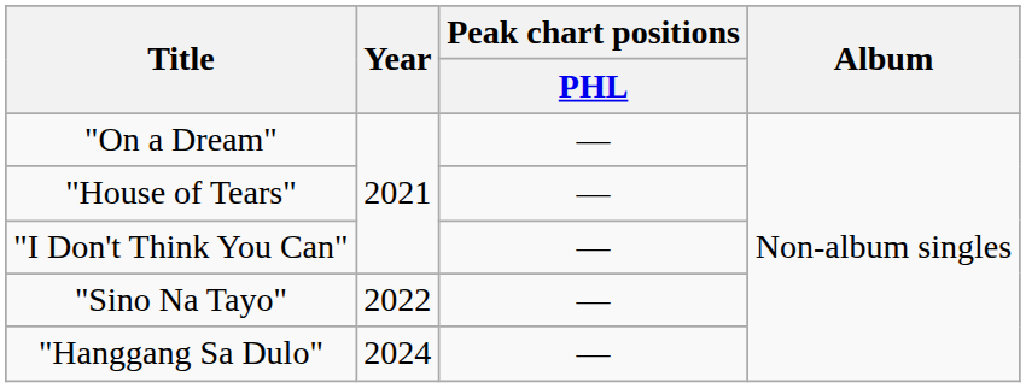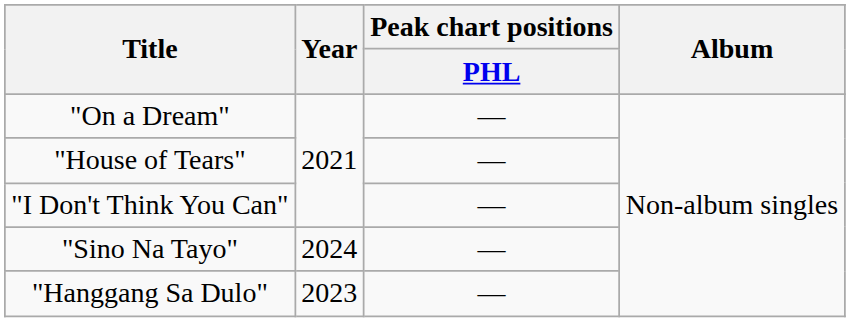"Sino Na Tayo" | Year: 2022 -> 2024
"Hanggang Sa Dulo" | Year: 2024 -> 2023
